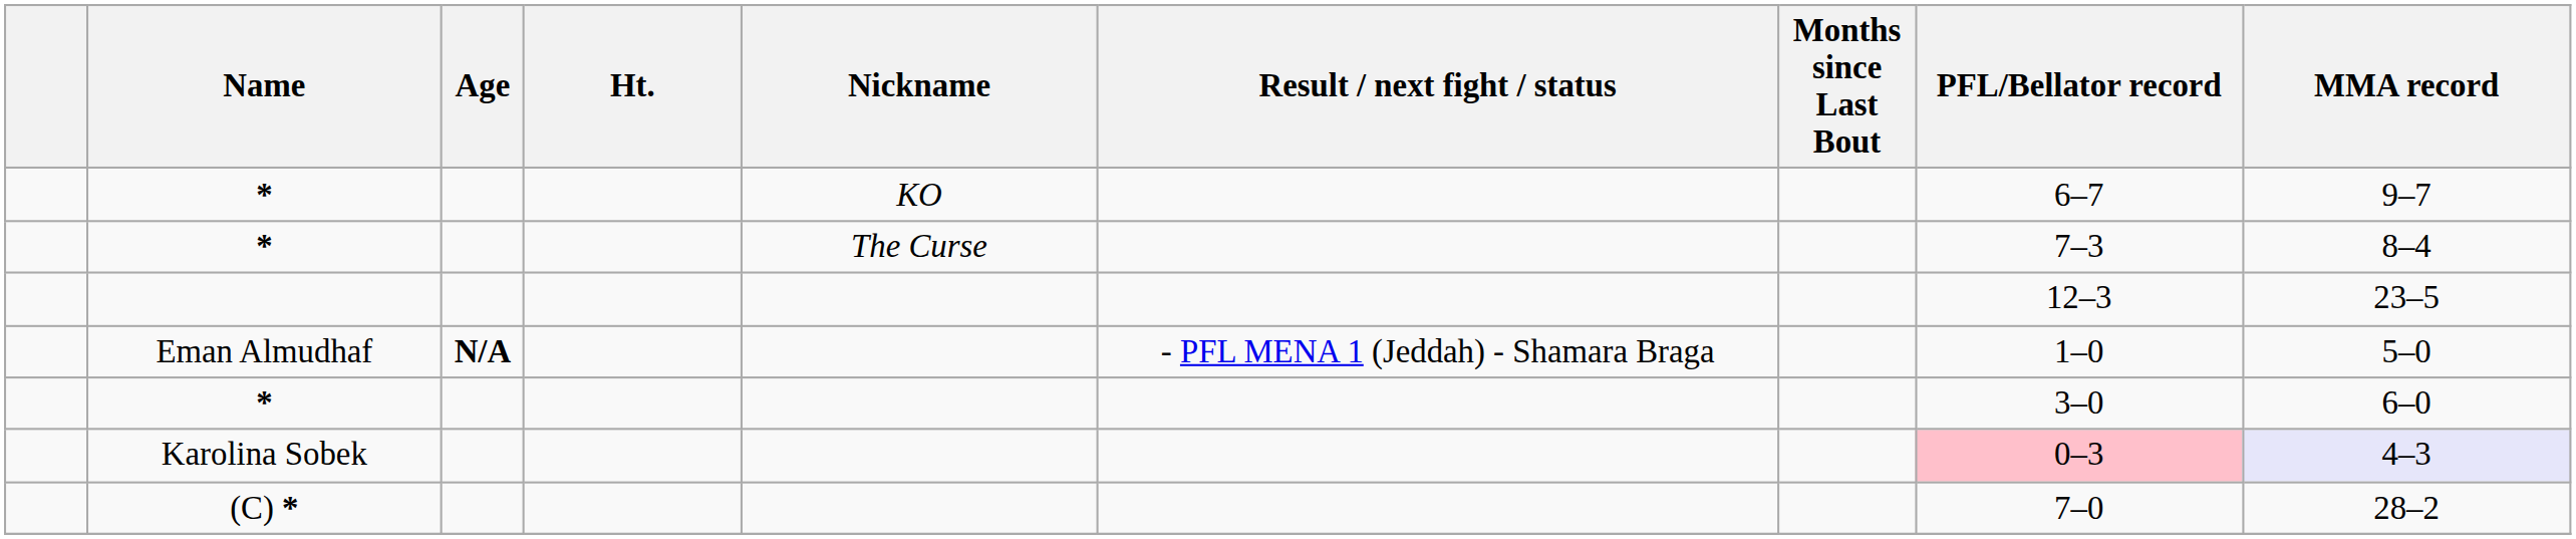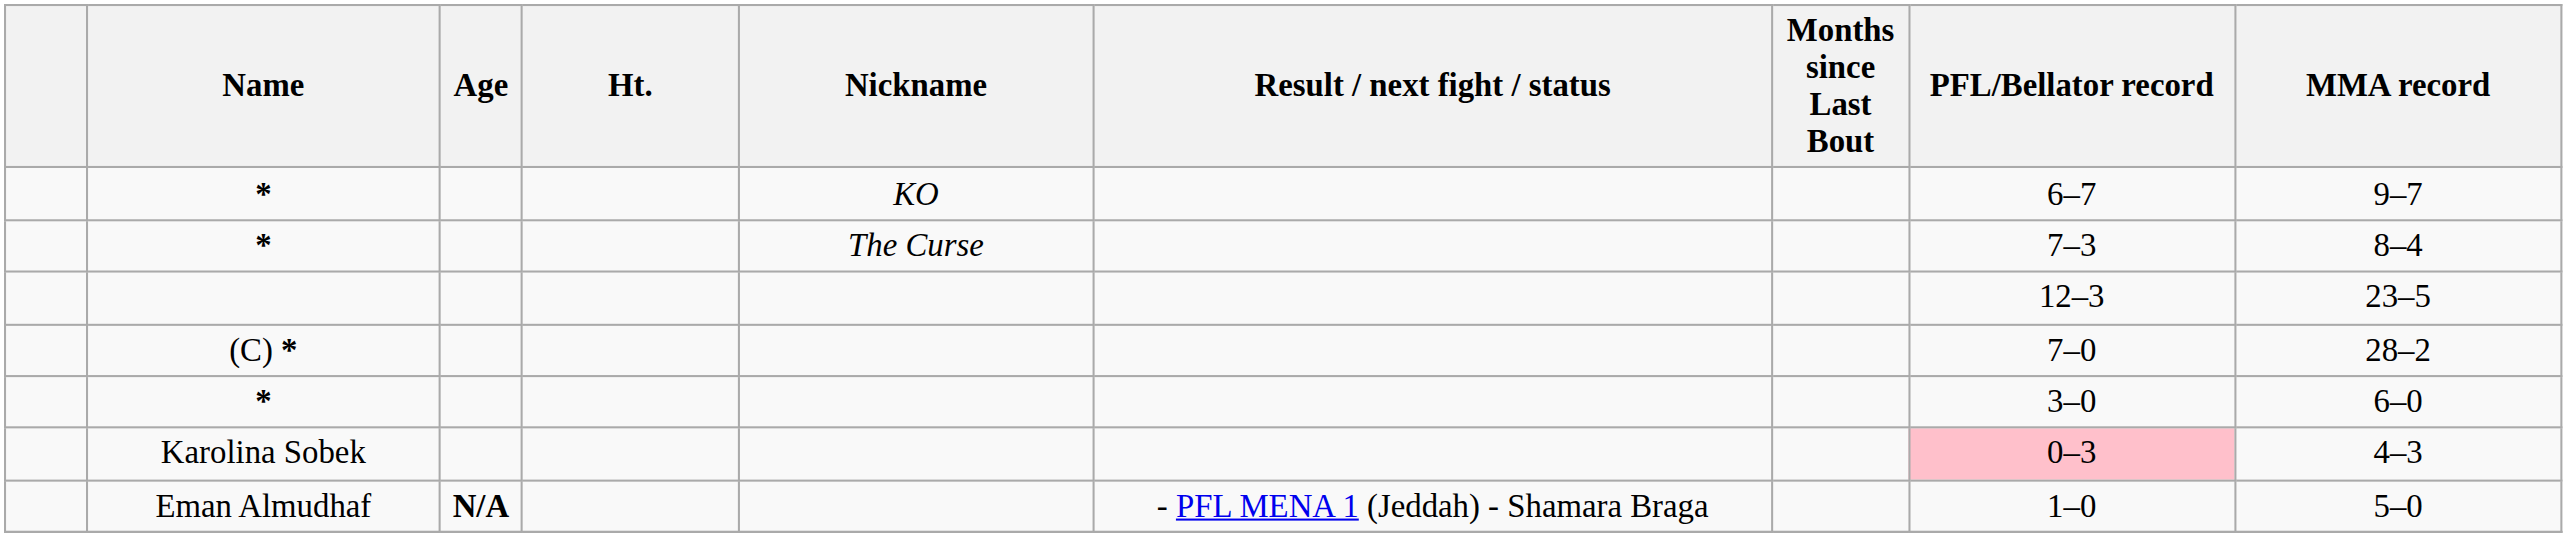rows swapped: (C) * <-> Eman Almudhaf
Karolina Sobek | MMA record: lavender background -> no background
